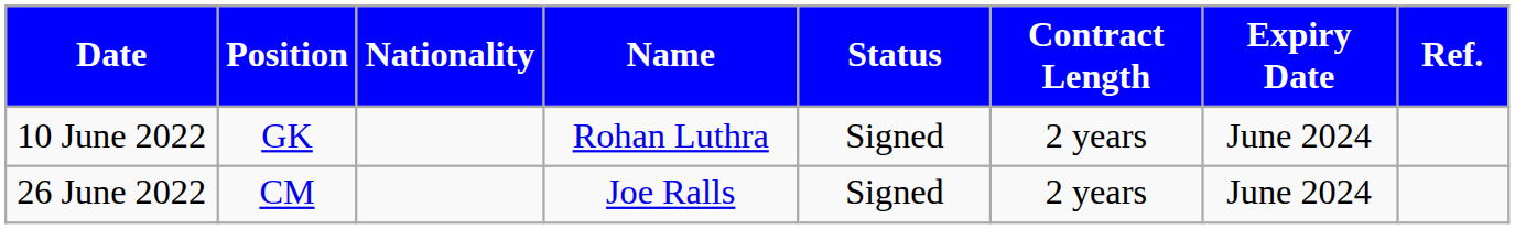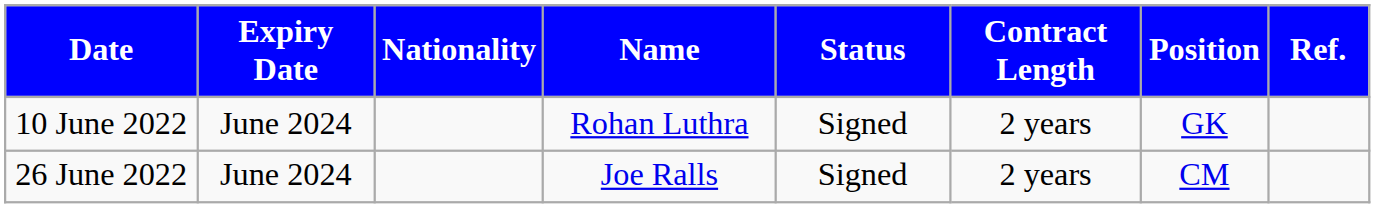columns swapped: Position <-> Expiry Date
